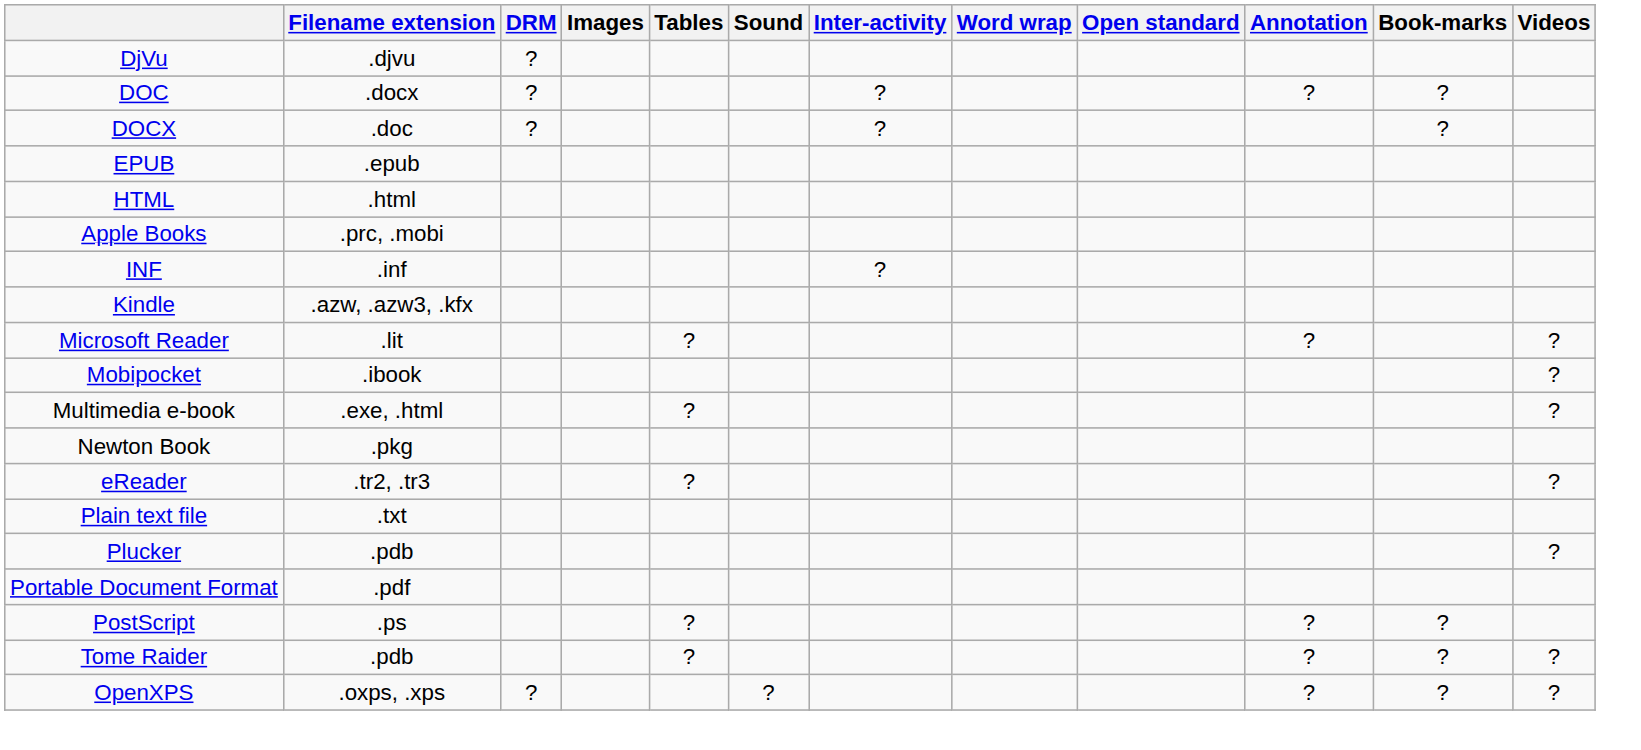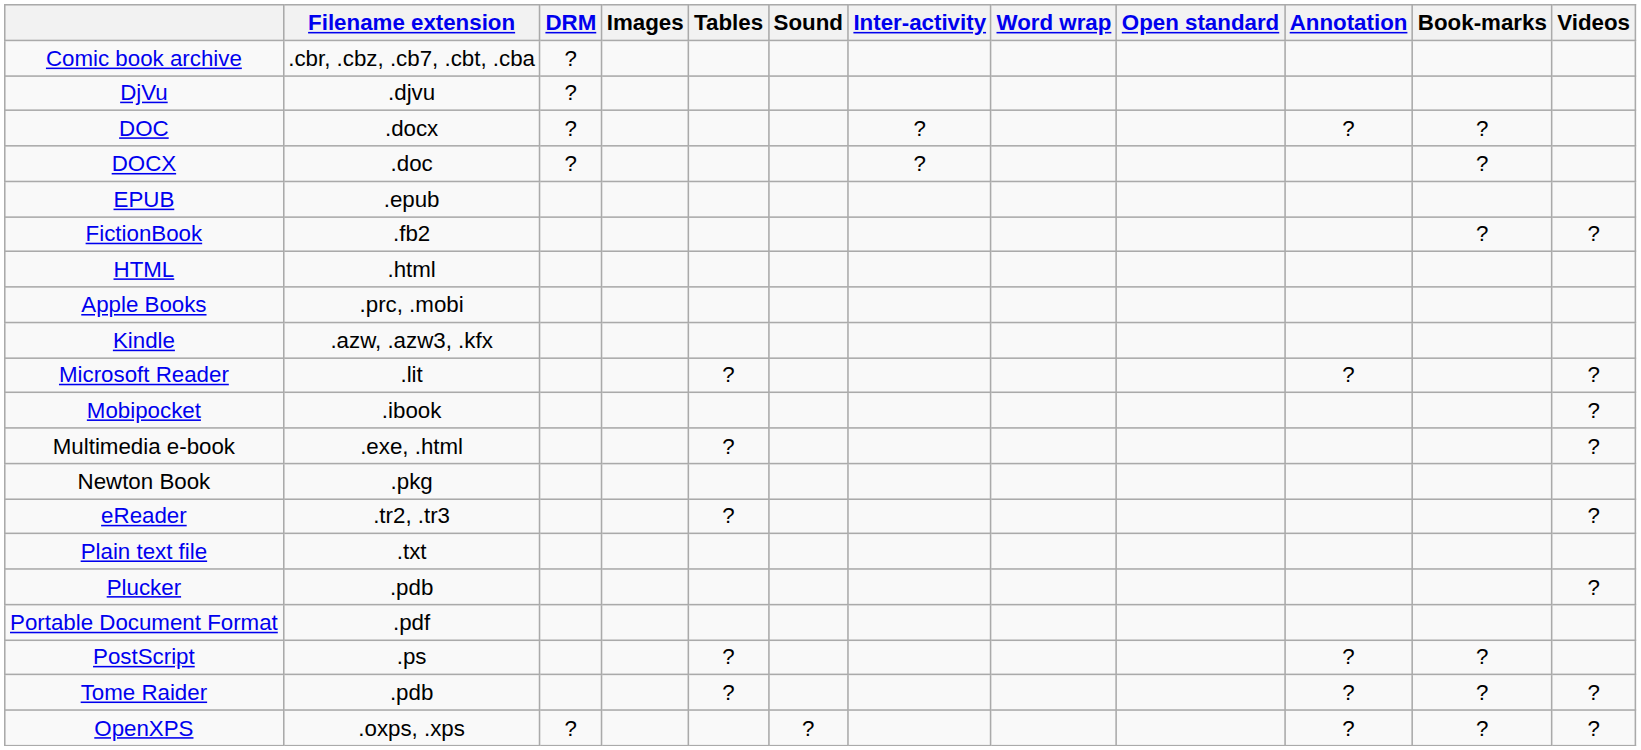+ row: Comic book archive | .cbr, .cbz, .cb7, .cbt, .cba | ?
+ row: FictionBook | .fb2 | ? | ?
- row: INF | .inf | ?
